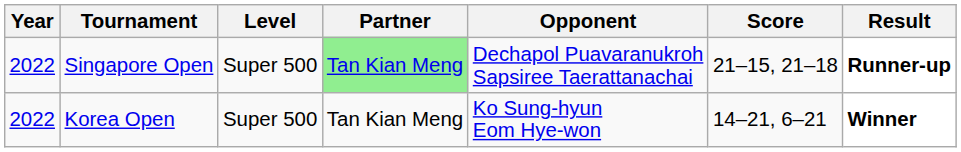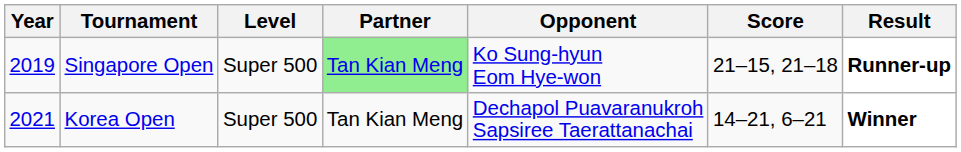Singapore Open | Year: 2022 -> 2019
Singapore Open | Opponent: Dechapol Puavaranukroh Sapsiree Taerattanachai -> Ko Sung-hyun Eom Hye-won
Korea Open | Year: 2022 -> 2021
Korea Open | Opponent: Ko Sung-hyun Eom Hye-won -> Dechapol Puavaranukroh Sapsiree Taerattanachai
